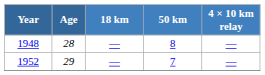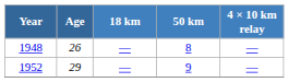1948 | Age: 28 -> 26
1952 | 50 km: 7 -> 9
